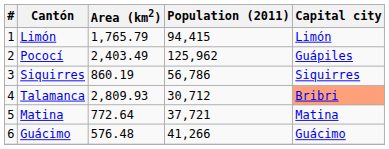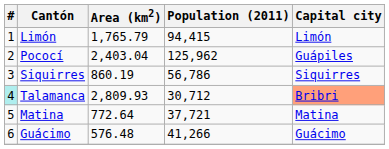Pococí | Area (km2): 2,403.49 -> 2,403.04
Talamanca | #: no background -> paleturquoise background
